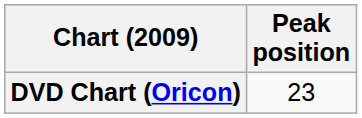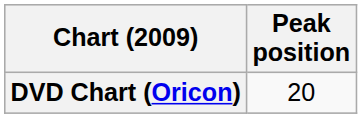DVD Chart (Oricon) | Peak position: 23 -> 20
